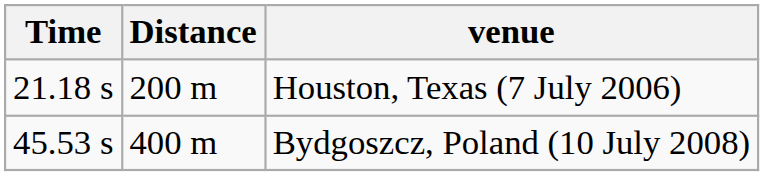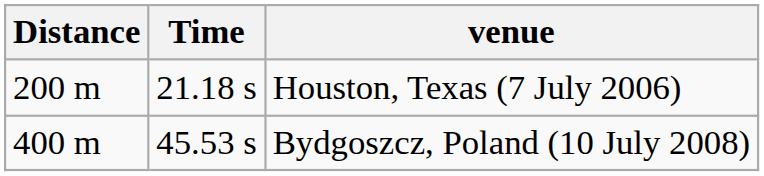columns swapped: Distance <-> Time
